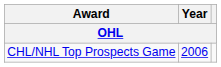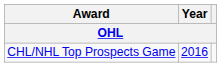CHL/NHL Top Prospects Game | Year: 2006 -> 2016
